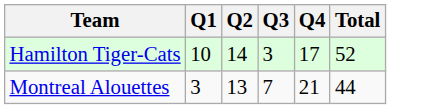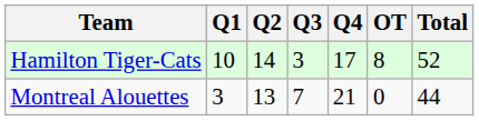+ column: OT | 8 | 0
